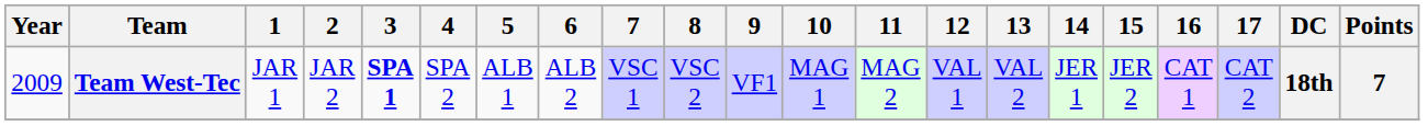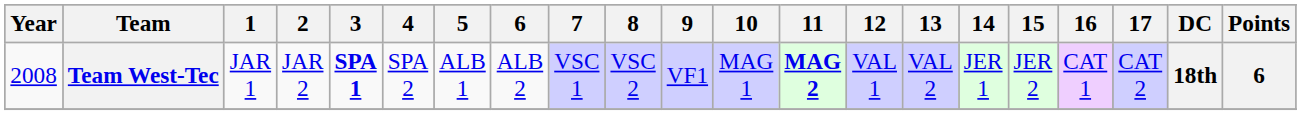Team West-Tec | Year: 2009 -> 2008
Team West-Tec | 11: normal -> bold
Team West-Tec | Points: 7 -> 6
